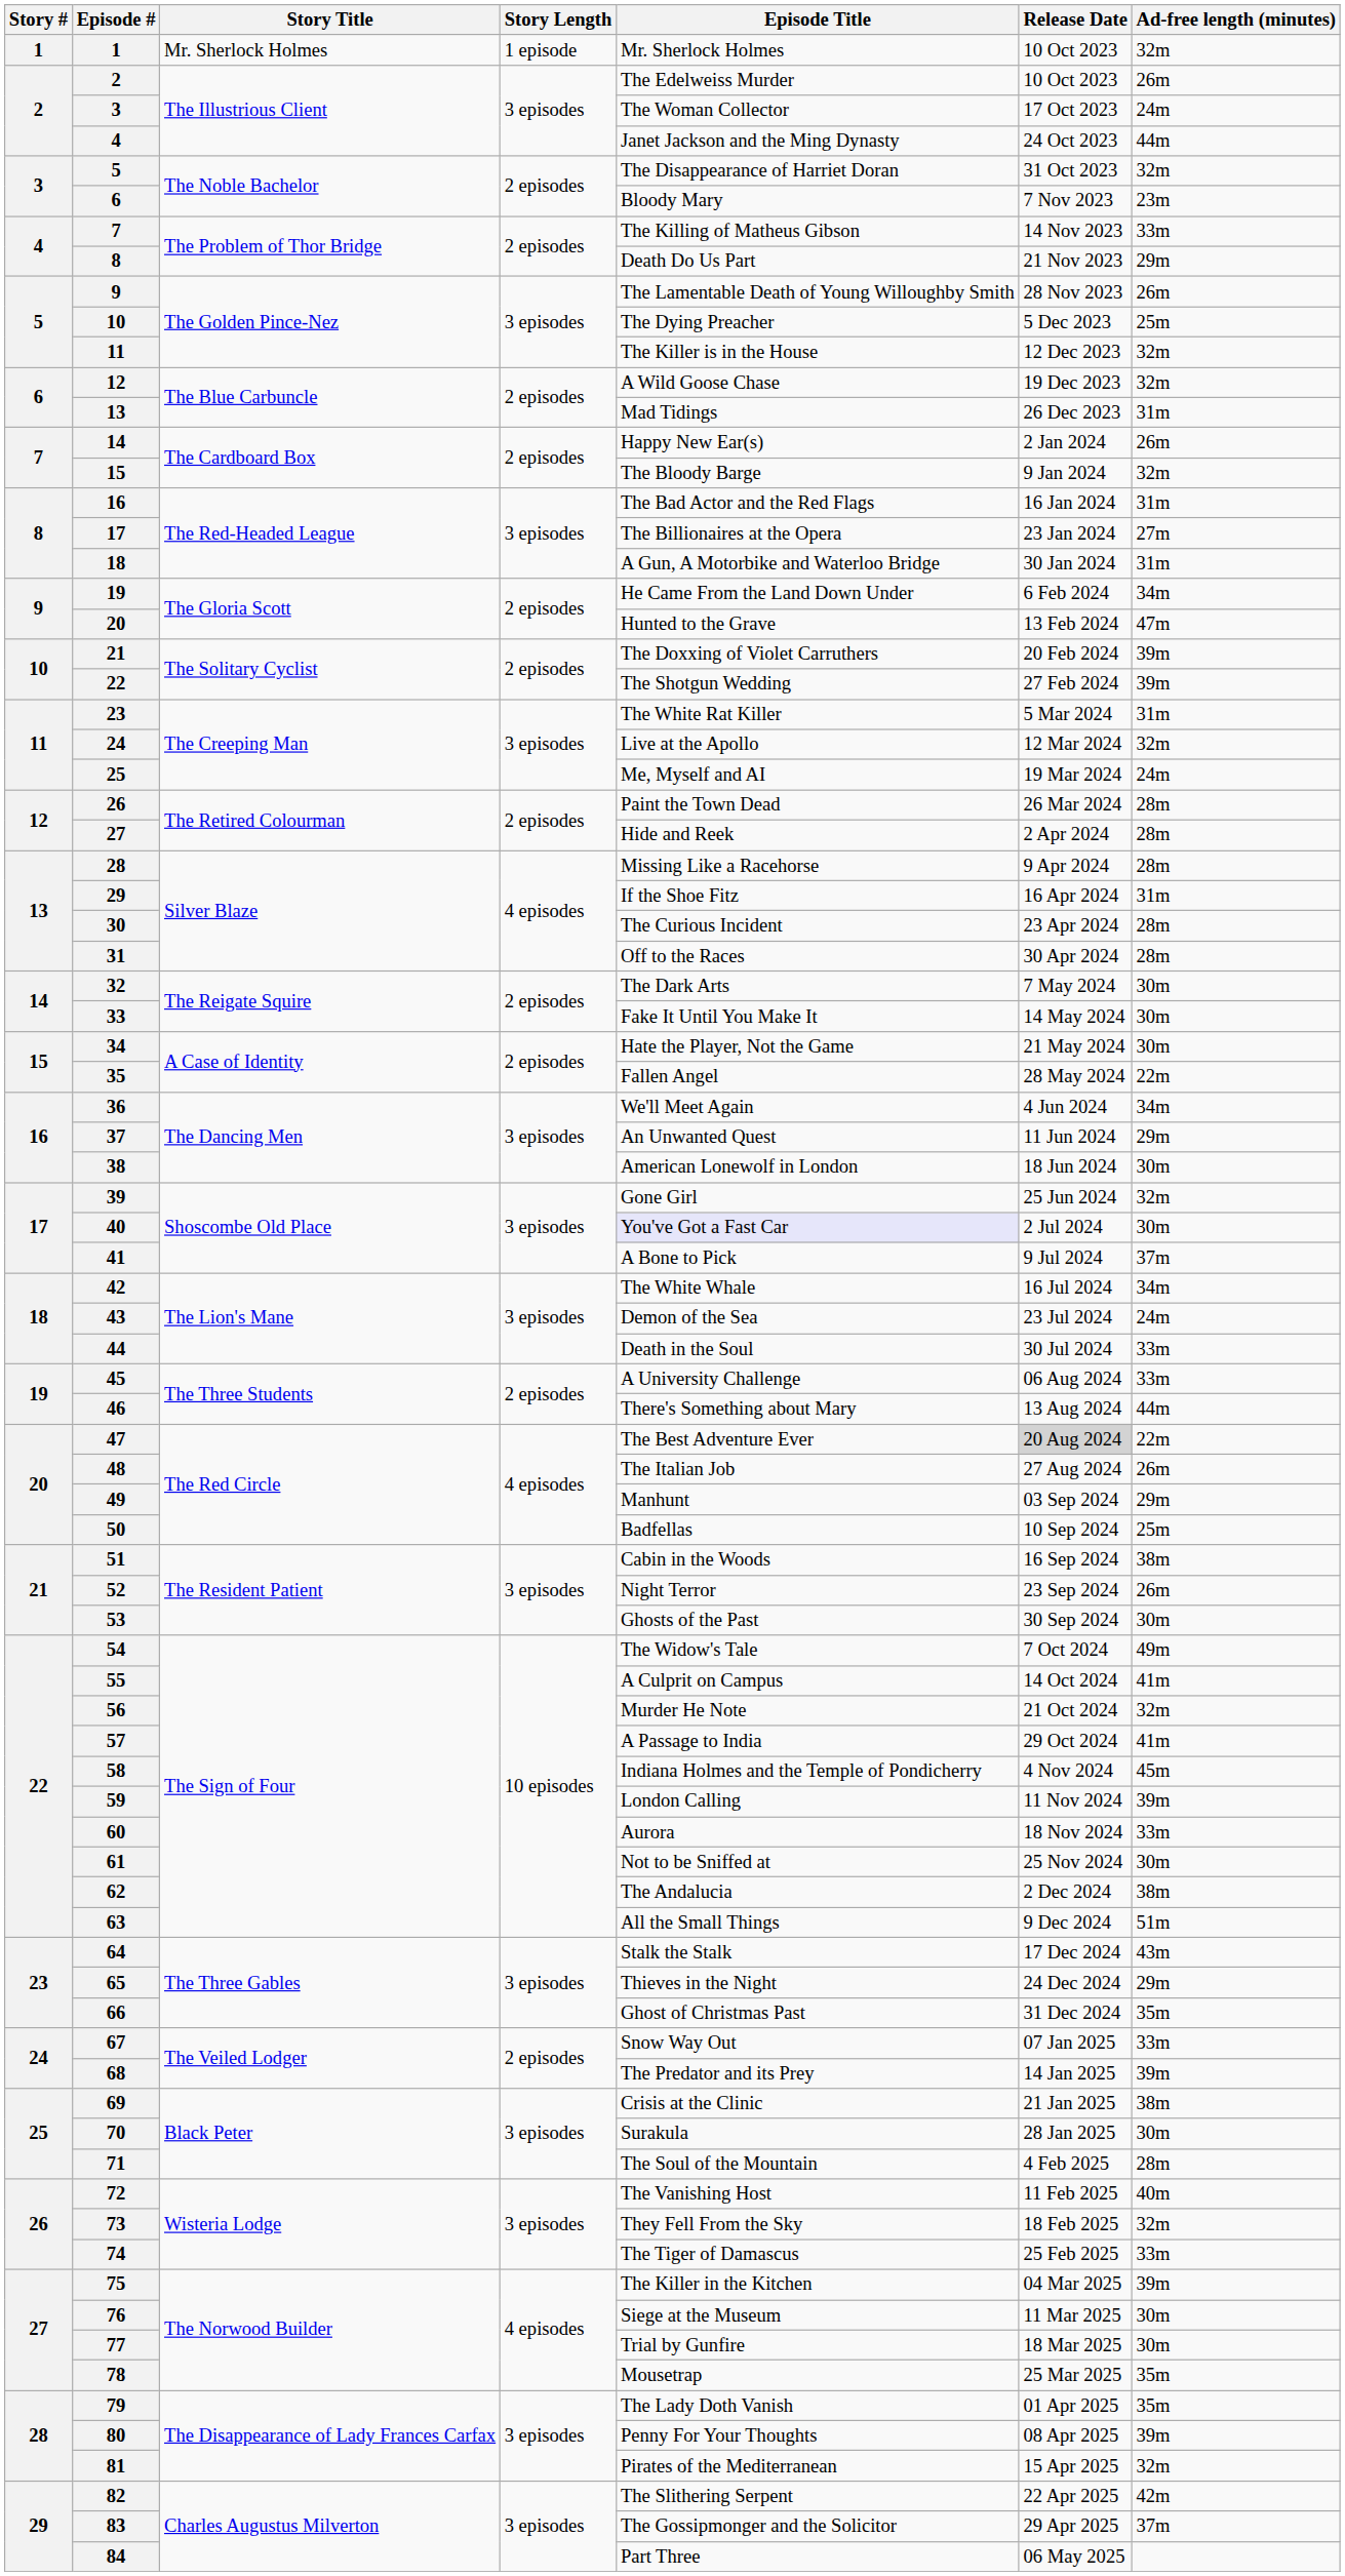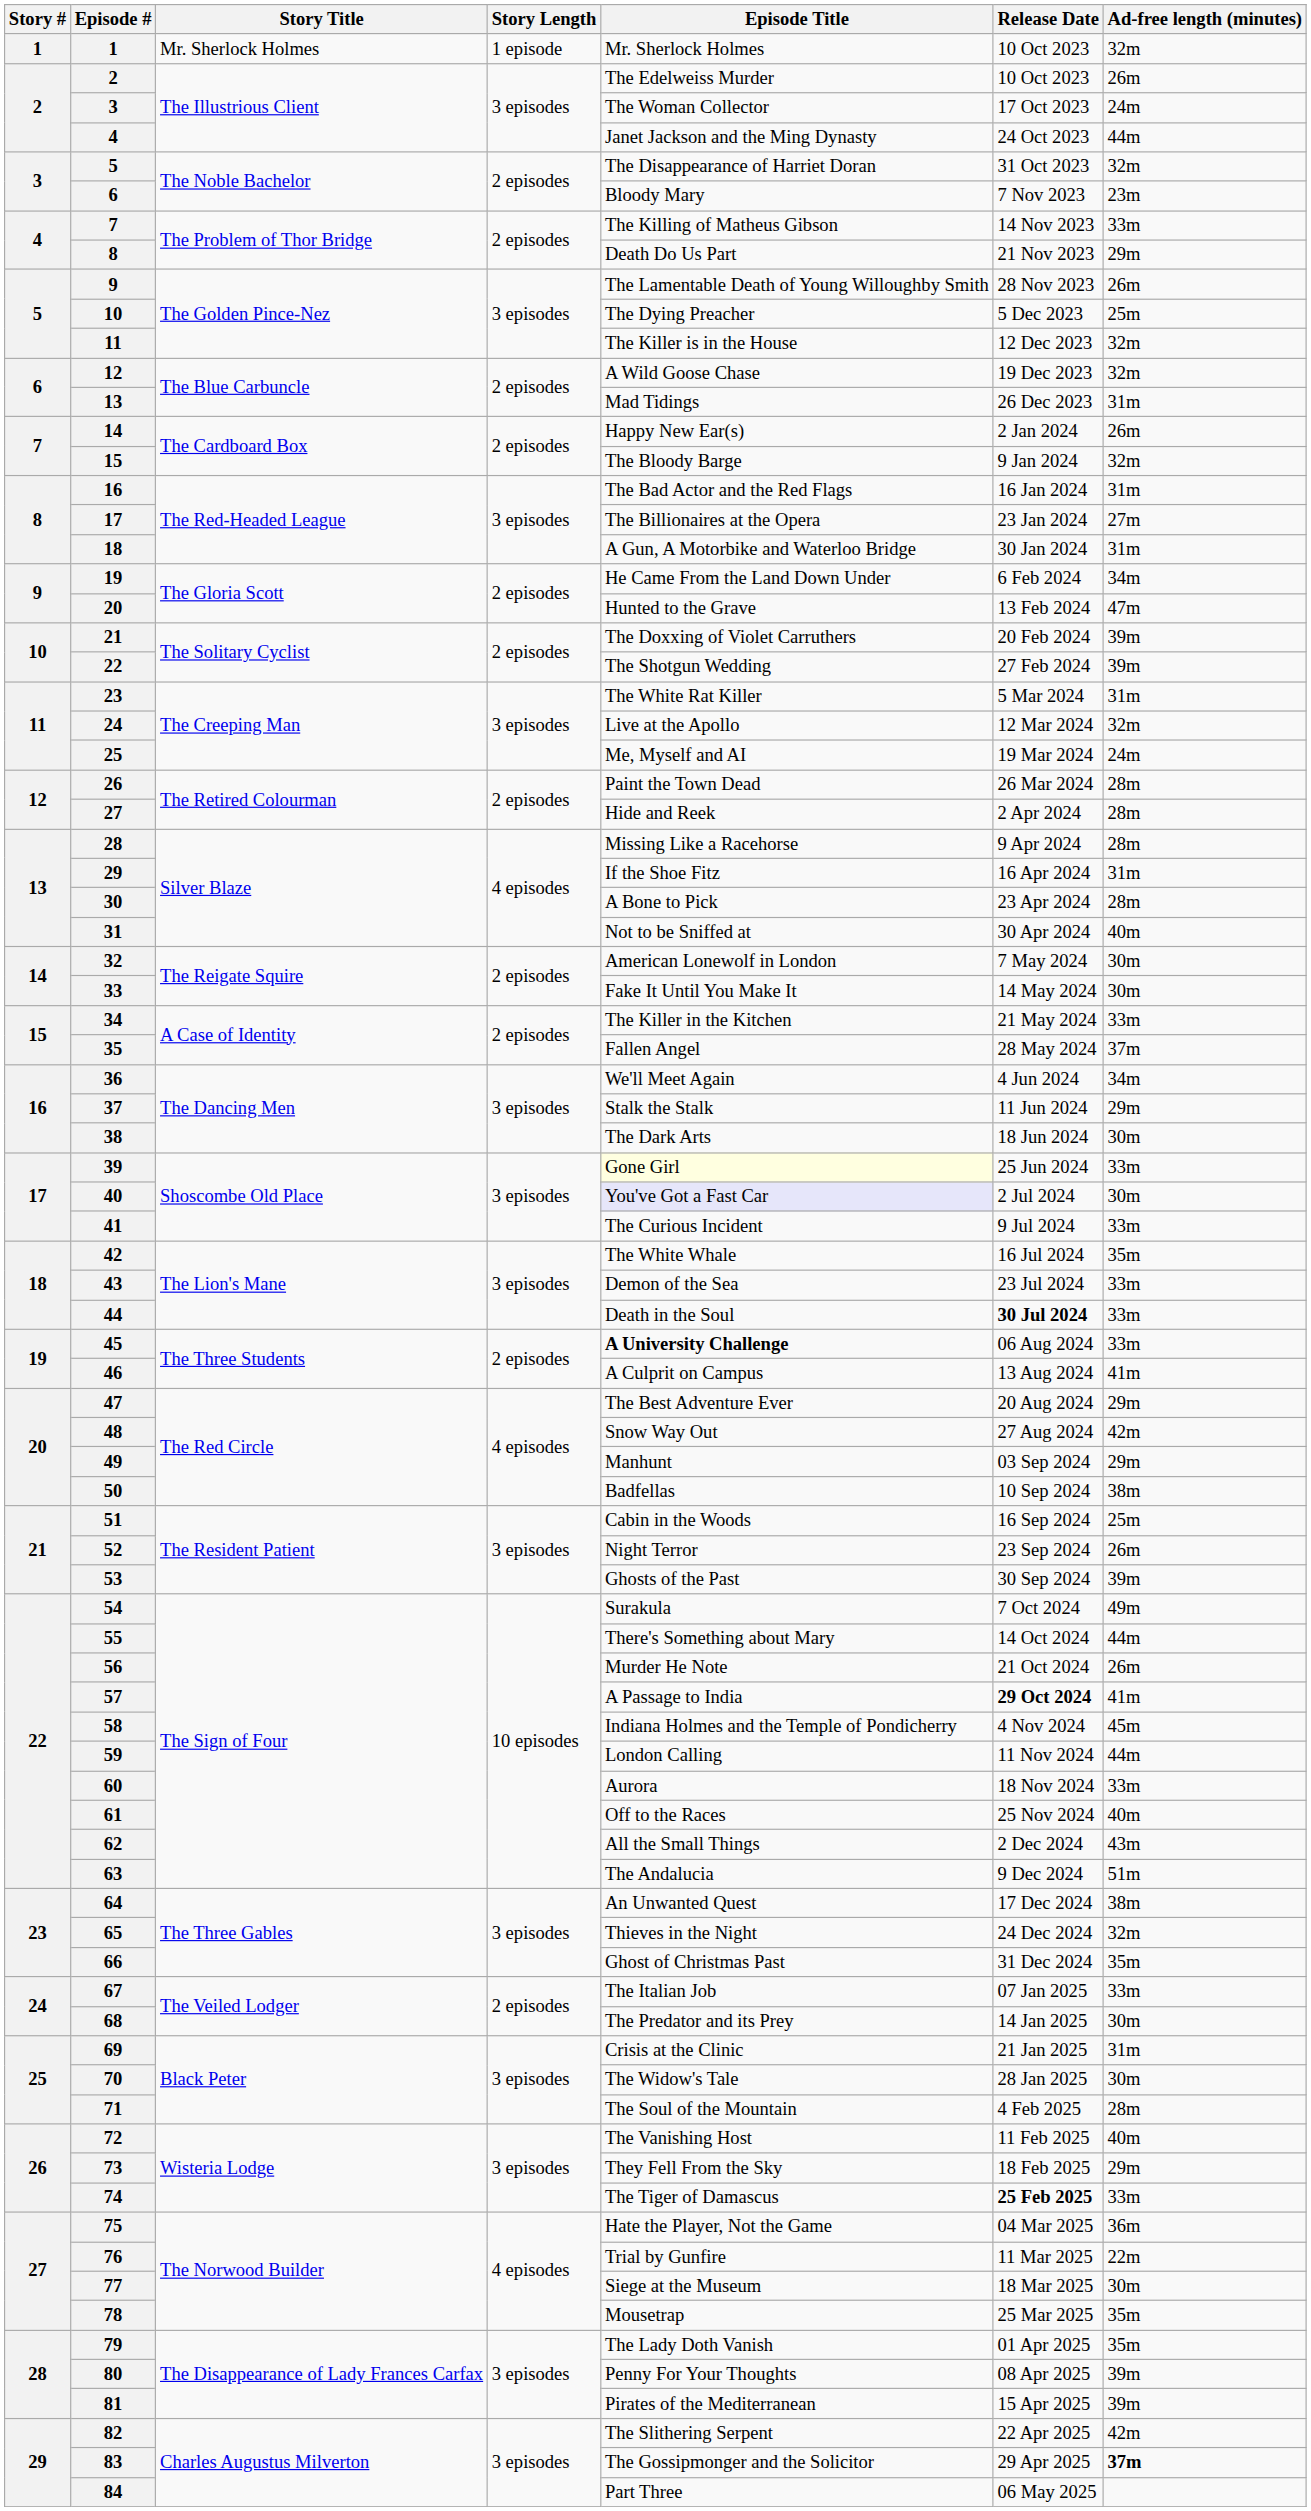30 | Episode Title: The Curious Incident -> A Bone to Pick
31 | Episode Title: Off to the Races -> Not to be Sniffed at
31 | Ad-free length (minutes): 28m -> 40m
32 | Episode Title: The Dark Arts -> American Lonewolf in London
34 | Episode Title: Hate the Player, Not the Game -> The Killer in the Kitchen
34 | Ad-free length (minutes): 30m -> 33m
35 | Ad-free length (minutes): 22m -> 37m
37 | Episode Title: An Unwanted Quest -> Stalk the Stalk
38 | Episode Title: American Lonewolf in London -> The Dark Arts
39 | Episode Title: no background -> lightyellow background
39 | Ad-free length (minutes): 32m -> 33m
41 | Episode Title: A Bone to Pick -> The Curious Incident
41 | Ad-free length (minutes): 37m -> 33m
42 | Ad-free length (minutes): 34m -> 35m
43 | Ad-free length (minutes): 24m -> 33m
44 | Release Date: normal -> bold
45 | Episode Title: normal -> bold
46 | Episode Title: There's Something about Mary -> A Culprit on Campus
46 | Ad-free length (minutes): 44m -> 41m
47 | Release Date: lightgrey background -> no background
47 | Ad-free length (minutes): 22m -> 29m
48 | Episode Title: The Italian Job -> Snow Way Out
48 | Ad-free length (minutes): 26m -> 42m
50 | Ad-free length (minutes): 25m -> 38m
51 | Ad-free length (minutes): 38m -> 25m
53 | Ad-free length (minutes): 30m -> 39m
54 | Episode Title: The Widow's Tale -> Surakula
55 | Episode Title: A Culprit on Campus -> There's Something about Mary
55 | Ad-free length (minutes): 41m -> 44m
56 | Ad-free length (minutes): 32m -> 26m
57 | Release Date: normal -> bold
59 | Ad-free length (minutes): 39m -> 44m
61 | Episode Title: Not to be Sniffed at -> Off to the Races
61 | Ad-free length (minutes): 30m -> 40m
62 | Episode Title: The Andalucia -> All the Small Things
62 | Ad-free length (minutes): 38m -> 43m
63 | Episode Title: All the Small Things -> The Andalucia
64 | Episode Title: Stalk the Stalk -> An Unwanted Quest
64 | Ad-free length (minutes): 43m -> 38m
65 | Ad-free length (minutes): 29m -> 32m
67 | Episode Title: Snow Way Out -> The Italian Job
68 | Ad-free length (minutes): 39m -> 30m
69 | Ad-free length (minutes): 38m -> 31m
70 | Episode Title: Surakula -> The Widow's Tale
73 | Ad-free length (minutes): 32m -> 29m
74 | Release Date: normal -> bold
75 | Episode Title: The Killer in the Kitchen -> Hate the Player, Not the Game
75 | Ad-free length (minutes): 39m -> 36m
76 | Episode Title: Siege at the Museum -> Trial by Gunfire
76 | Ad-free length (minutes): 30m -> 22m
77 | Episode Title: Trial by Gunfire -> Siege at the Museum
81 | Ad-free length (minutes): 32m -> 39m
83 | Ad-free length (minutes): normal -> bold
